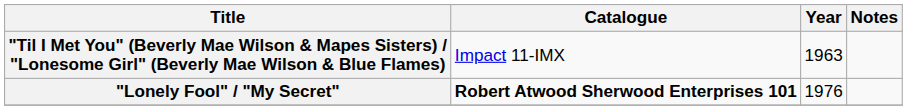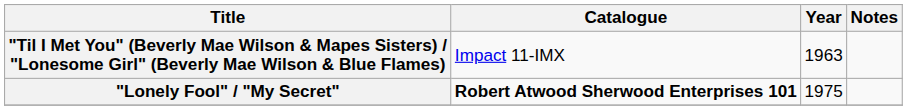"Lonely Fool" / "My Secret" | Year: 1976 -> 1975
